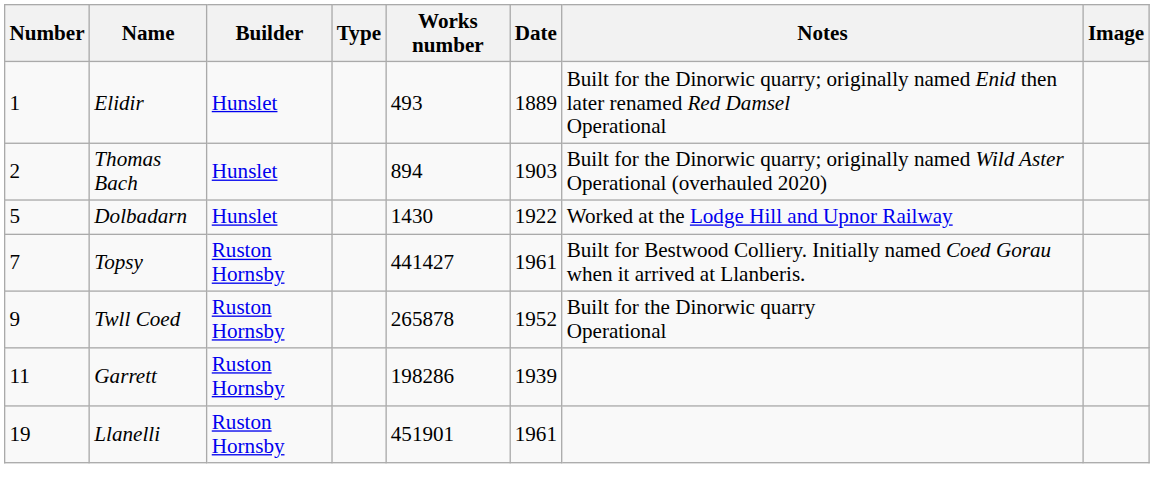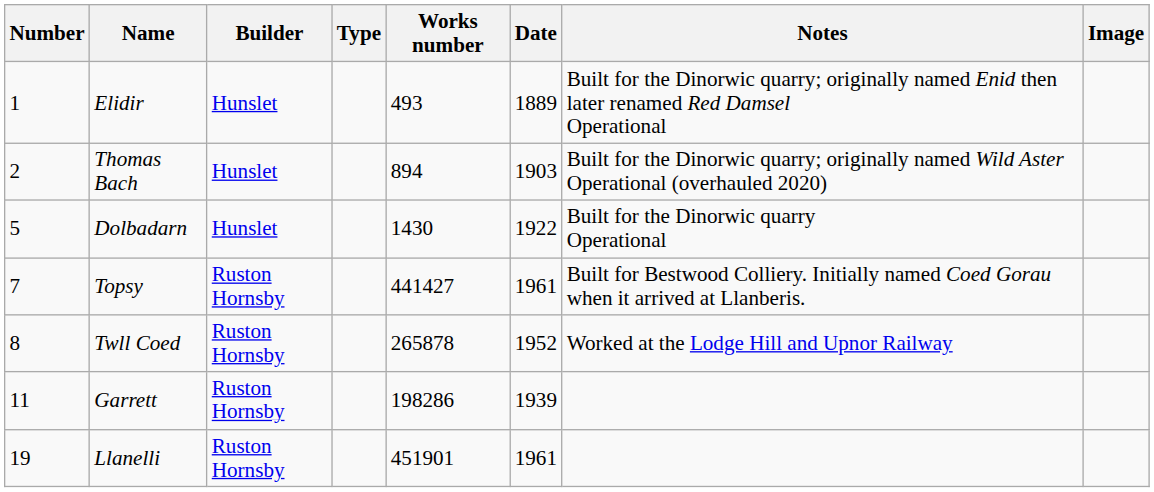Dolbadarn | Notes: Worked at the Lodge Hill and Upnor Railway -> Built for the Dinorwic quarry Operational
Twll Coed | Number: 9 -> 8
Twll Coed | Notes: Built for the Dinorwic quarry Operational -> Worked at the Lodge Hill and Upnor Railway
